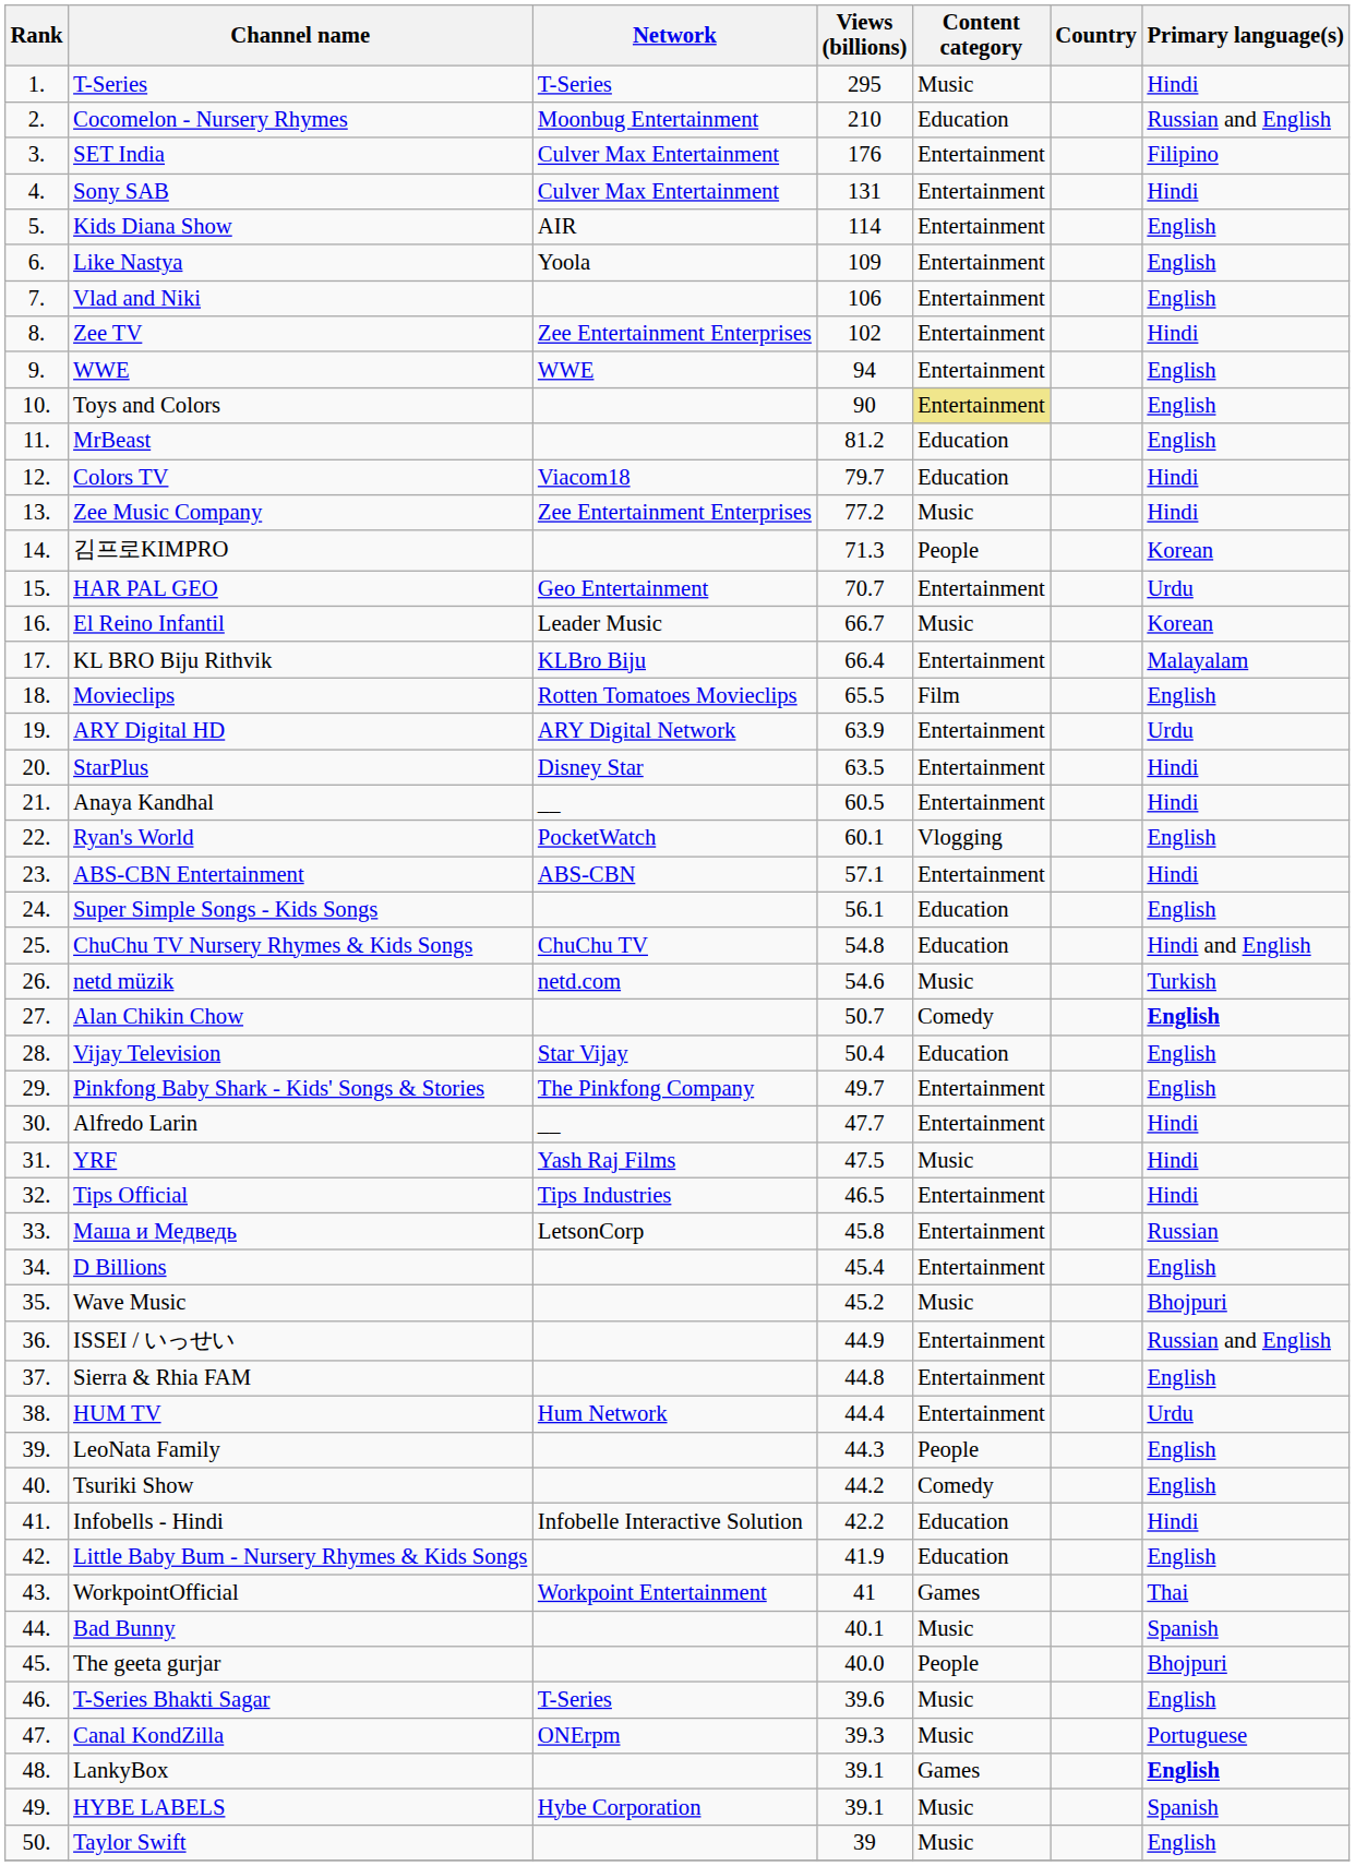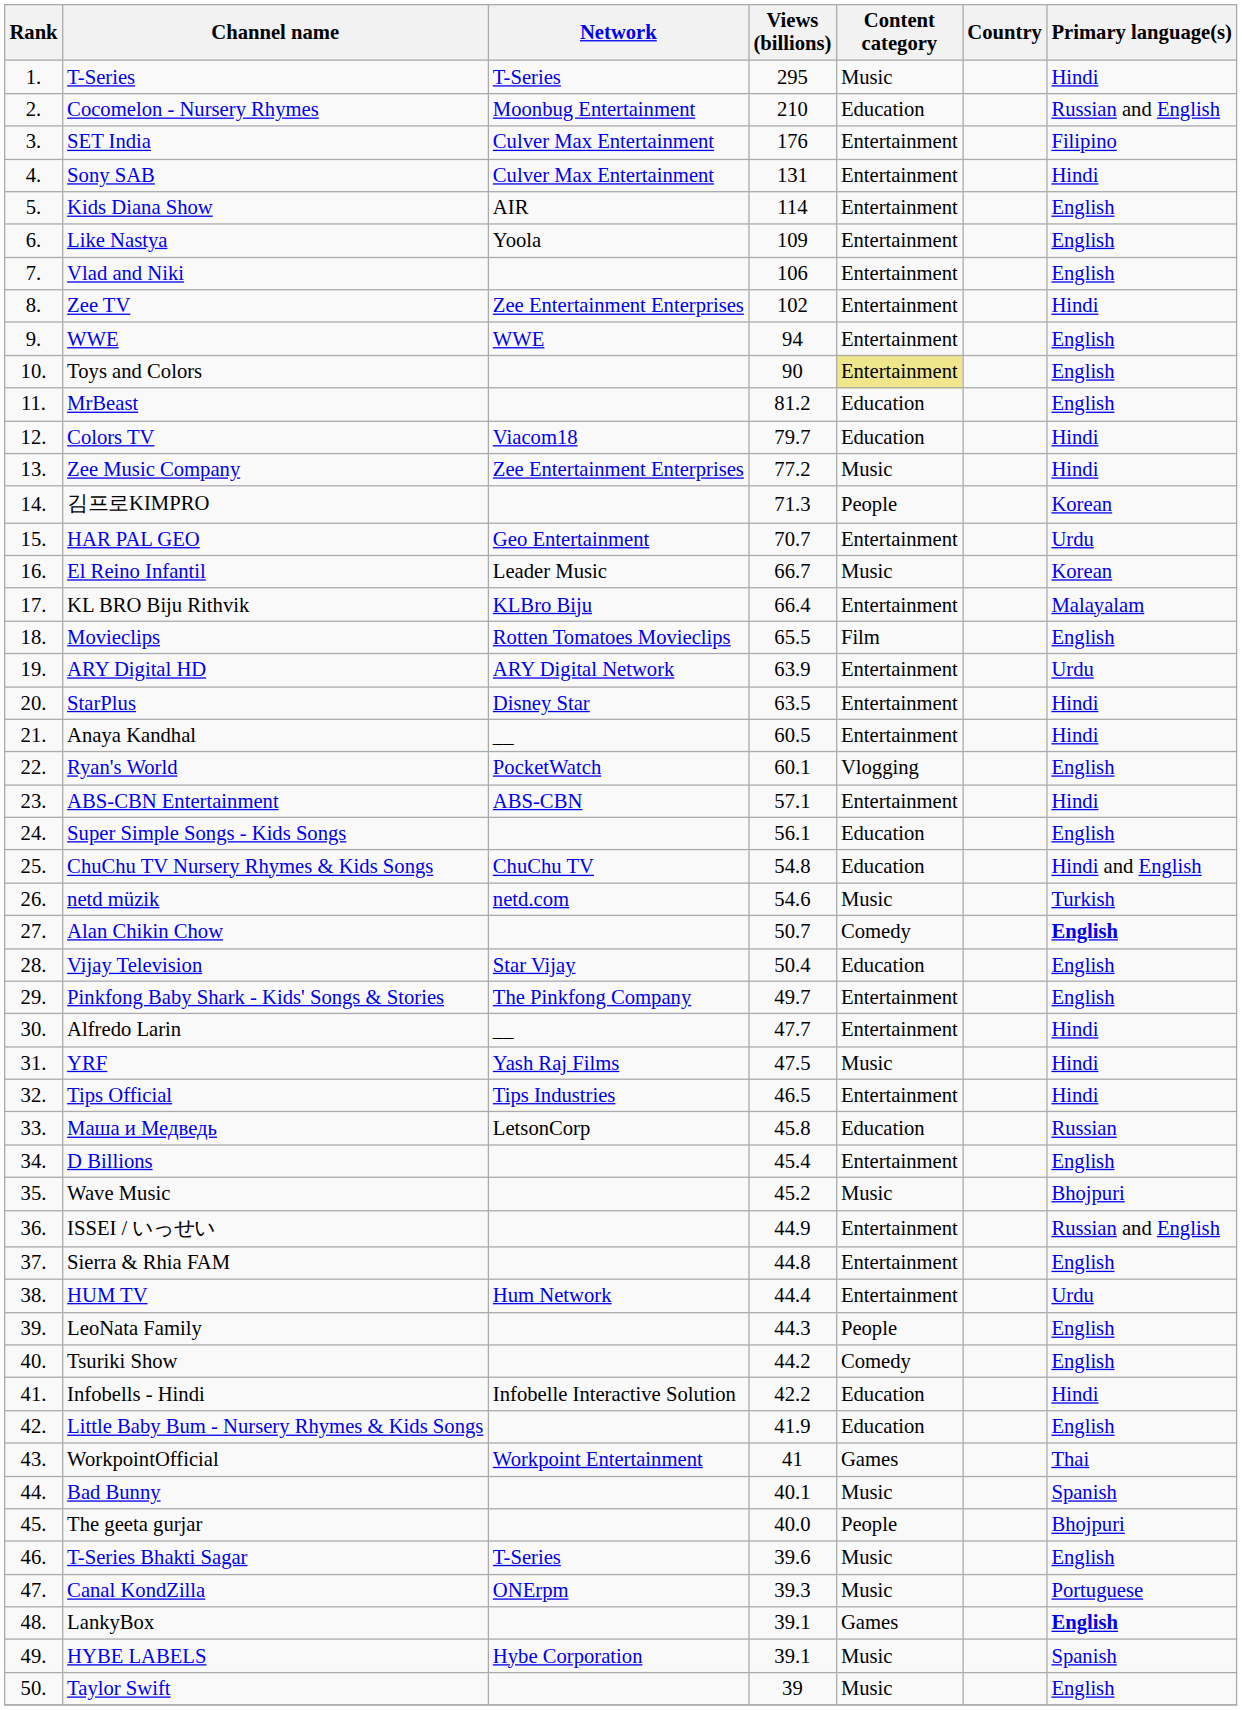Маша и Медведь | Content category: Entertainment -> Education
